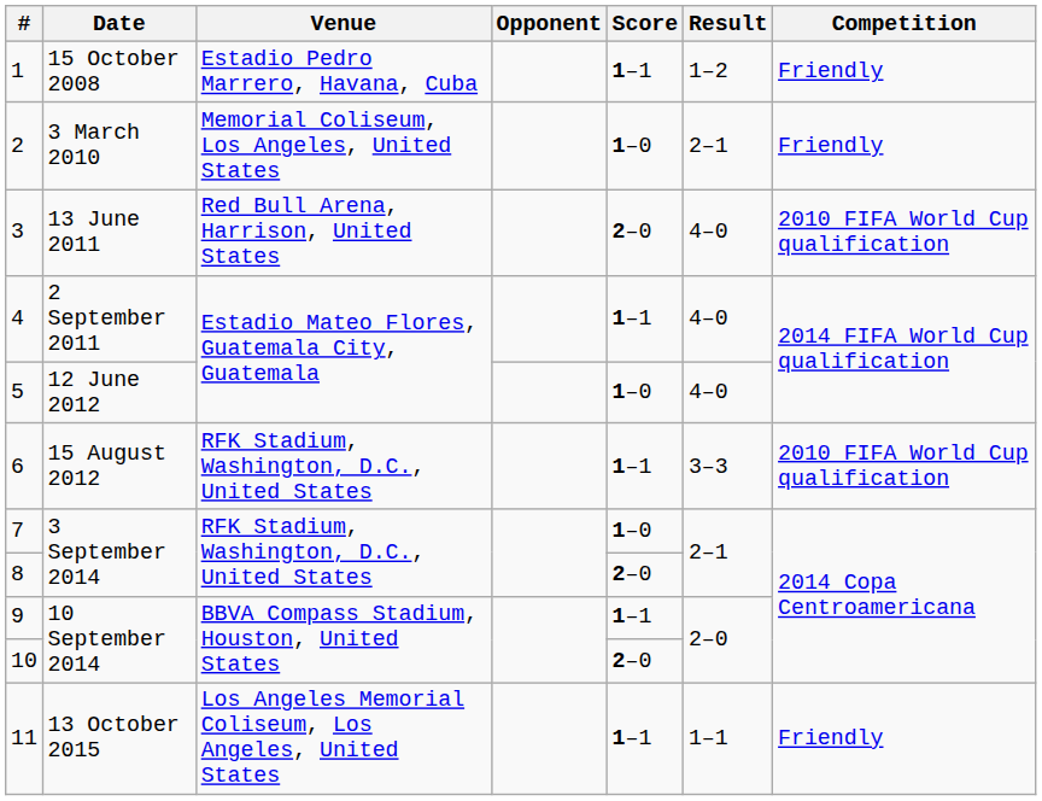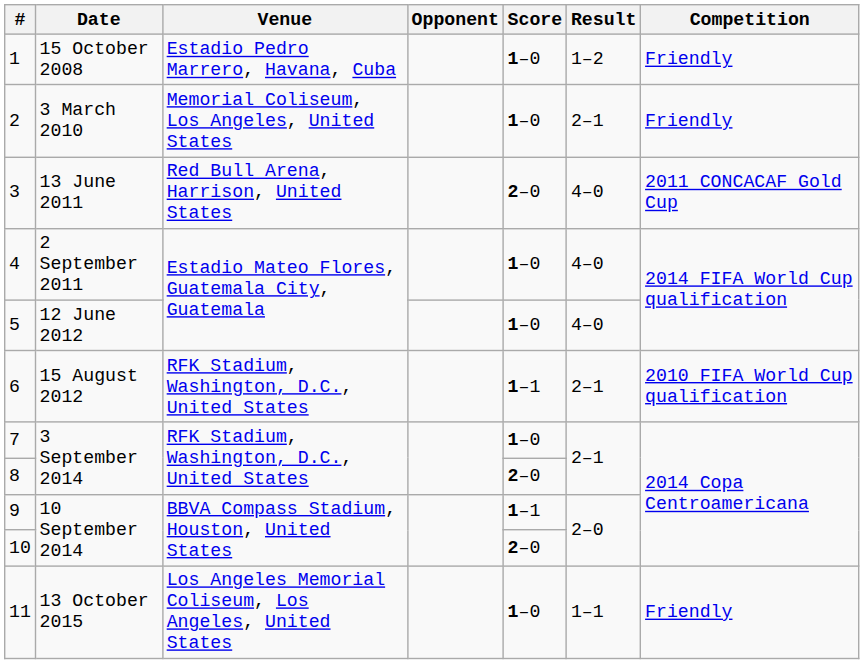1 | Score: 1–1 -> 1–0
3 | Competition: 2010 FIFA World Cup qualification -> 2011 CONCACAF Gold Cup
4 | Score: 1–1 -> 1–0
6 | Result: 3–3 -> 2–1
11 | Score: 1–1 -> 1–0
